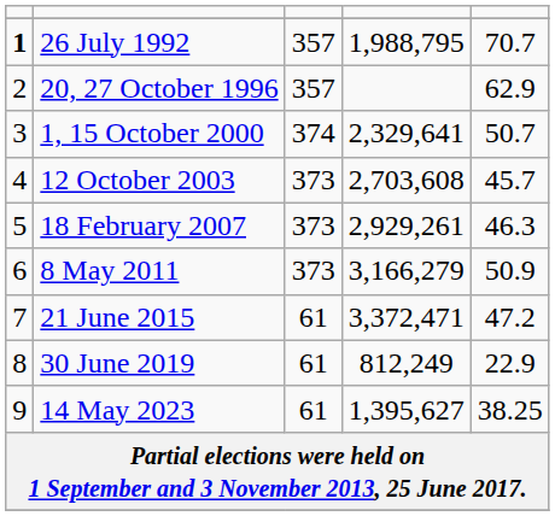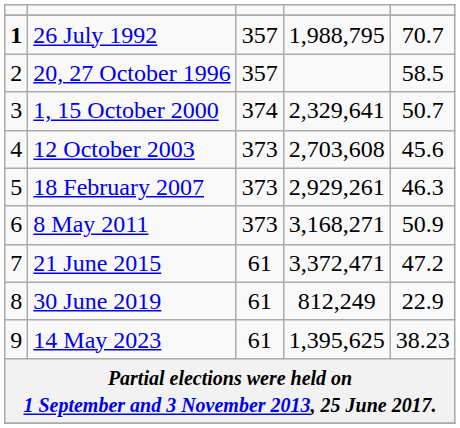20, 27 October 1996 | column 5: 62.9 -> 58.5
12 October 2003 | column 5: 45.7 -> 45.6
8 May 2011 | column 4: 3,166,279 -> 3,168,271
14 May 2023 | column 4: 1,395,627 -> 1,395,625
14 May 2023 | column 5: 38.25 -> 38.23
